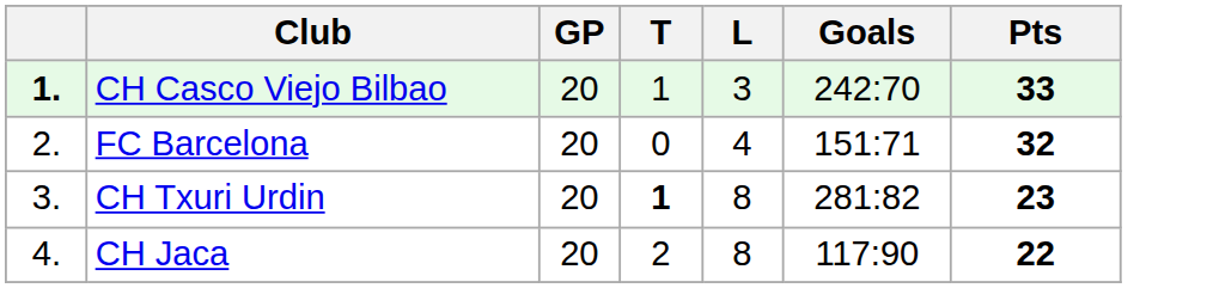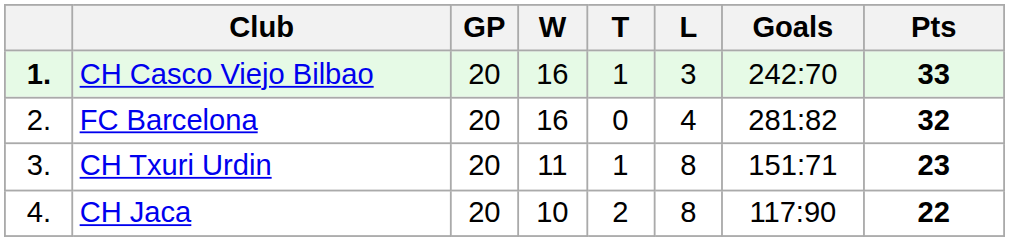+ column: W | 16 | 16 | 11 | 10
FC Barcelona | Goals: 151:71 -> 281:82
CH Txuri Urdin | T: bold -> normal
CH Txuri Urdin | Goals: 281:82 -> 151:71
